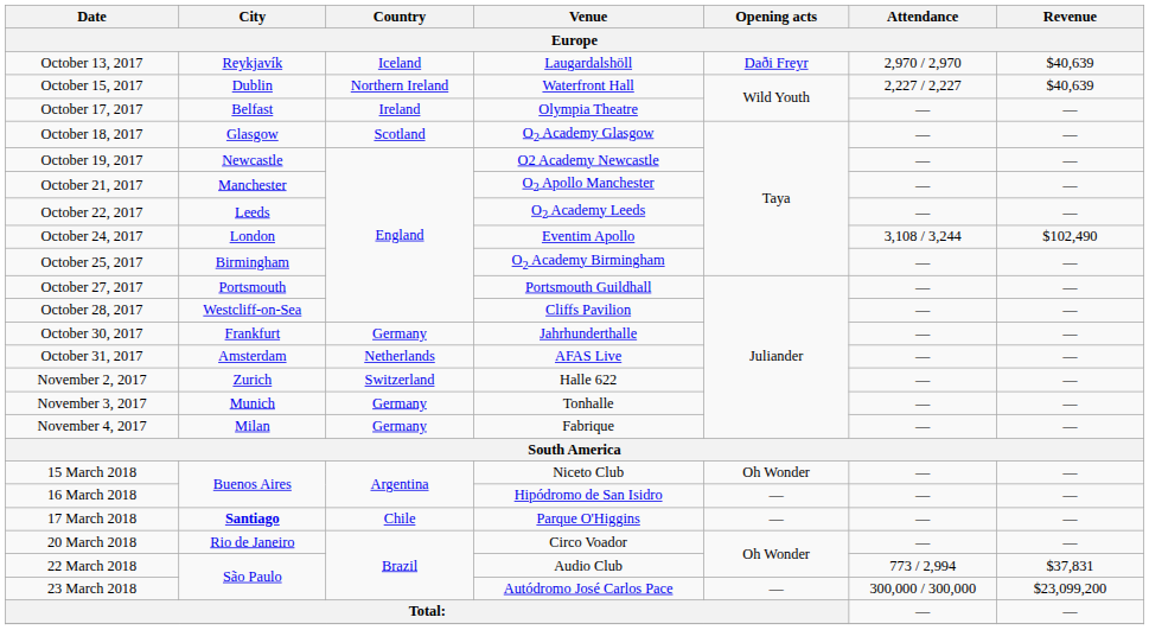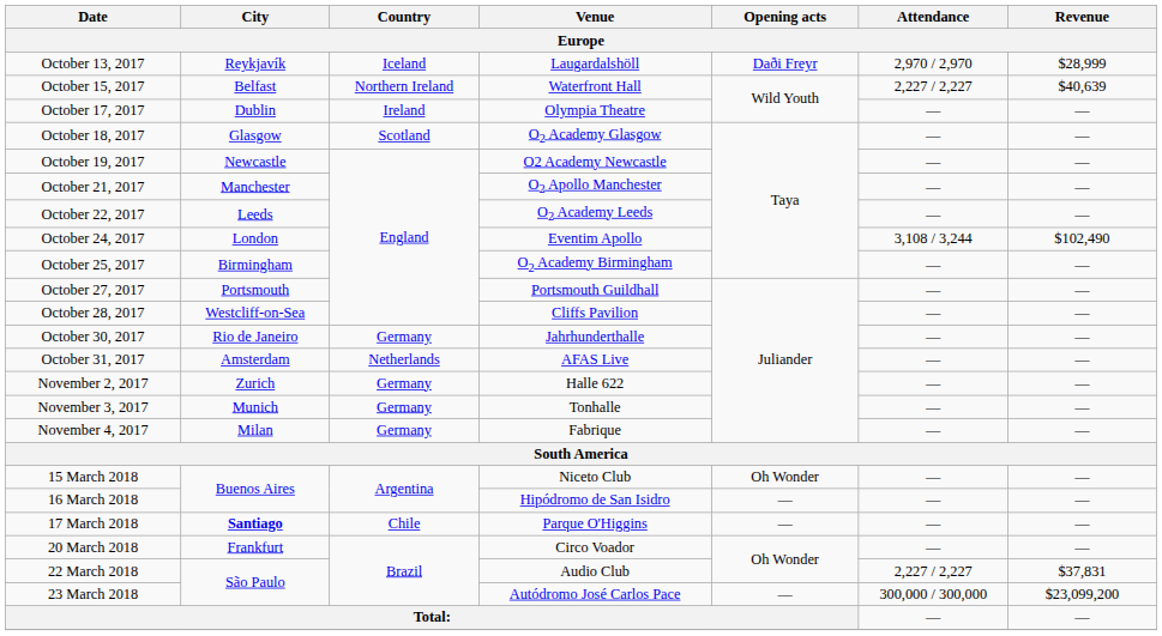October 13, 2017 | Revenue: $40,639 -> $28,999
October 15, 2017 | City: Dublin -> Belfast
October 17, 2017 | City: Belfast -> Dublin
October 30, 2017 | City: Frankfurt -> Rio de Janeiro
November 2, 2017 | Country: Switzerland -> Germany
20 March 2018 | City: Rio de Janeiro -> Frankfurt
22 March 2018 | Attendance: 773 / 2,994 -> 2,227 / 2,227
